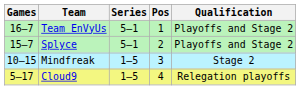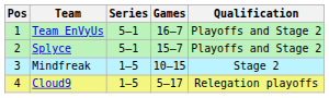columns swapped: Pos <-> Games
